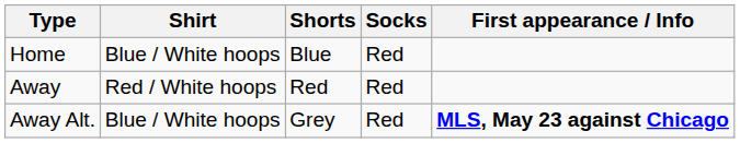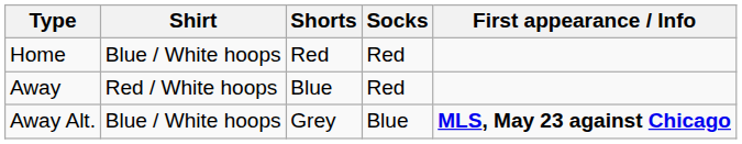Home | Shorts: Blue -> Red
Away | Shorts: Red -> Blue
Away Alt. | Socks: Red -> Blue
